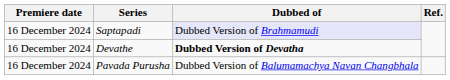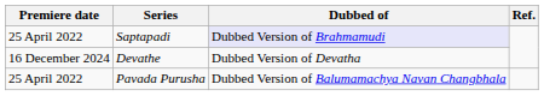Saptapadi | Premiere date: 16 December 2024 -> 25 April 2022
Devathe | Dubbed of: bold -> normal
Pavada Purusha | Premiere date: 16 December 2024 -> 25 April 2022
